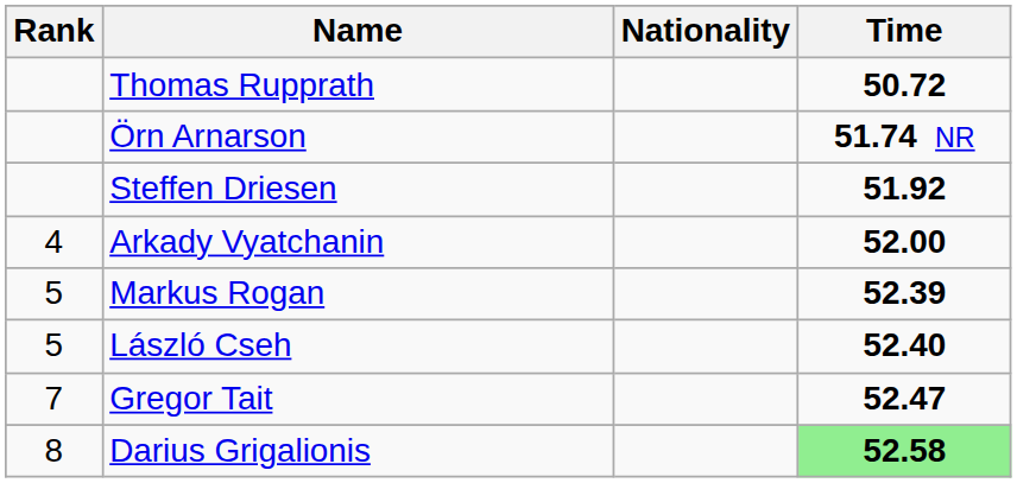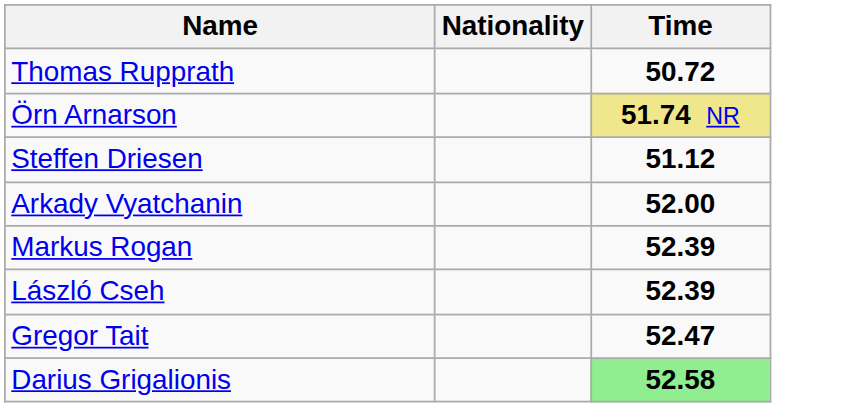- column: Rank | 4 | 5 | 5 | 7 | 8
Örn Arnarson | Time: no background -> khaki background
Steffen Driesen | Time: 51.92 -> 51.12
László Cseh | Time: 52.40 -> 52.39
